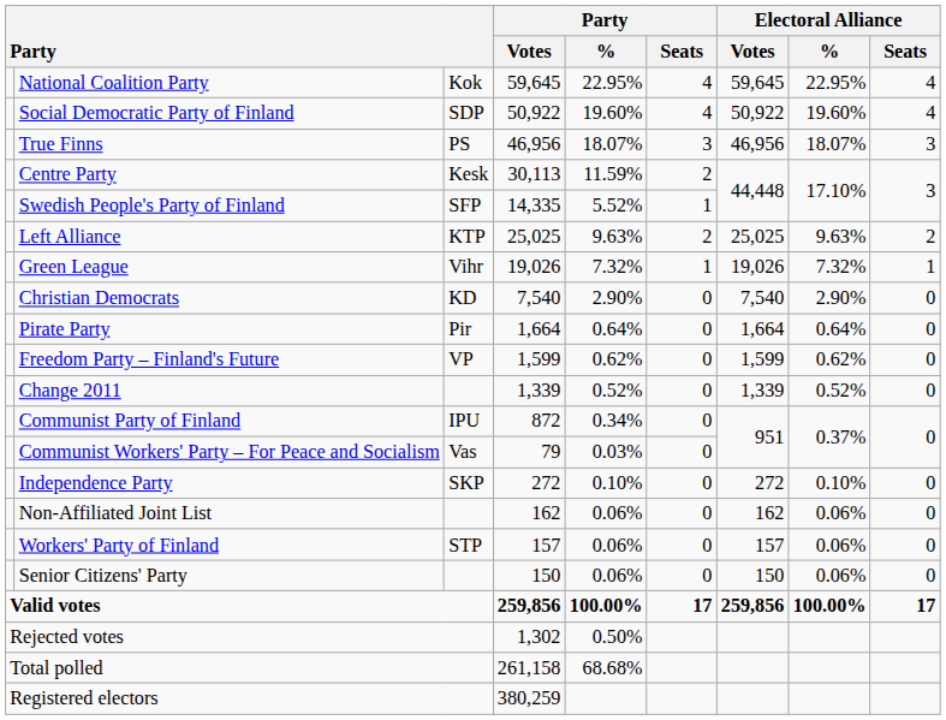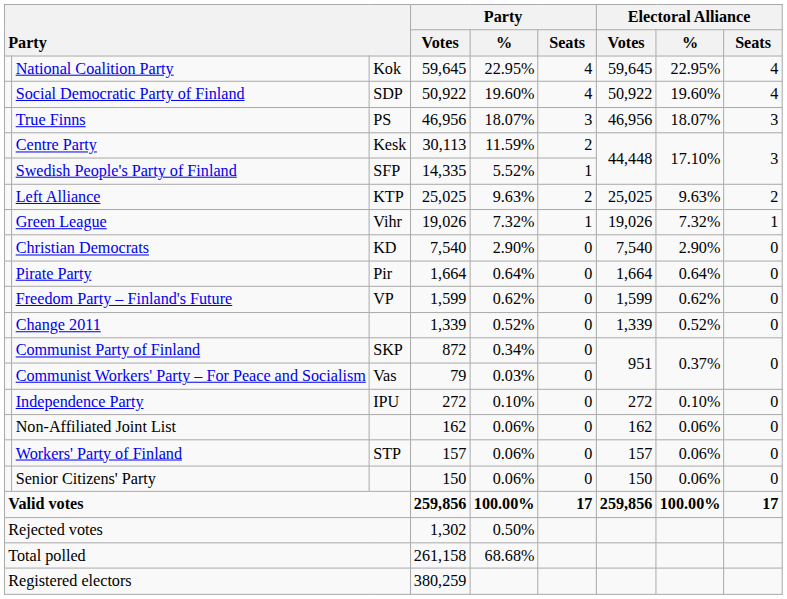Communist Party of Finland | column 3: IPU -> SKP
Independence Party | column 3: SKP -> IPU
